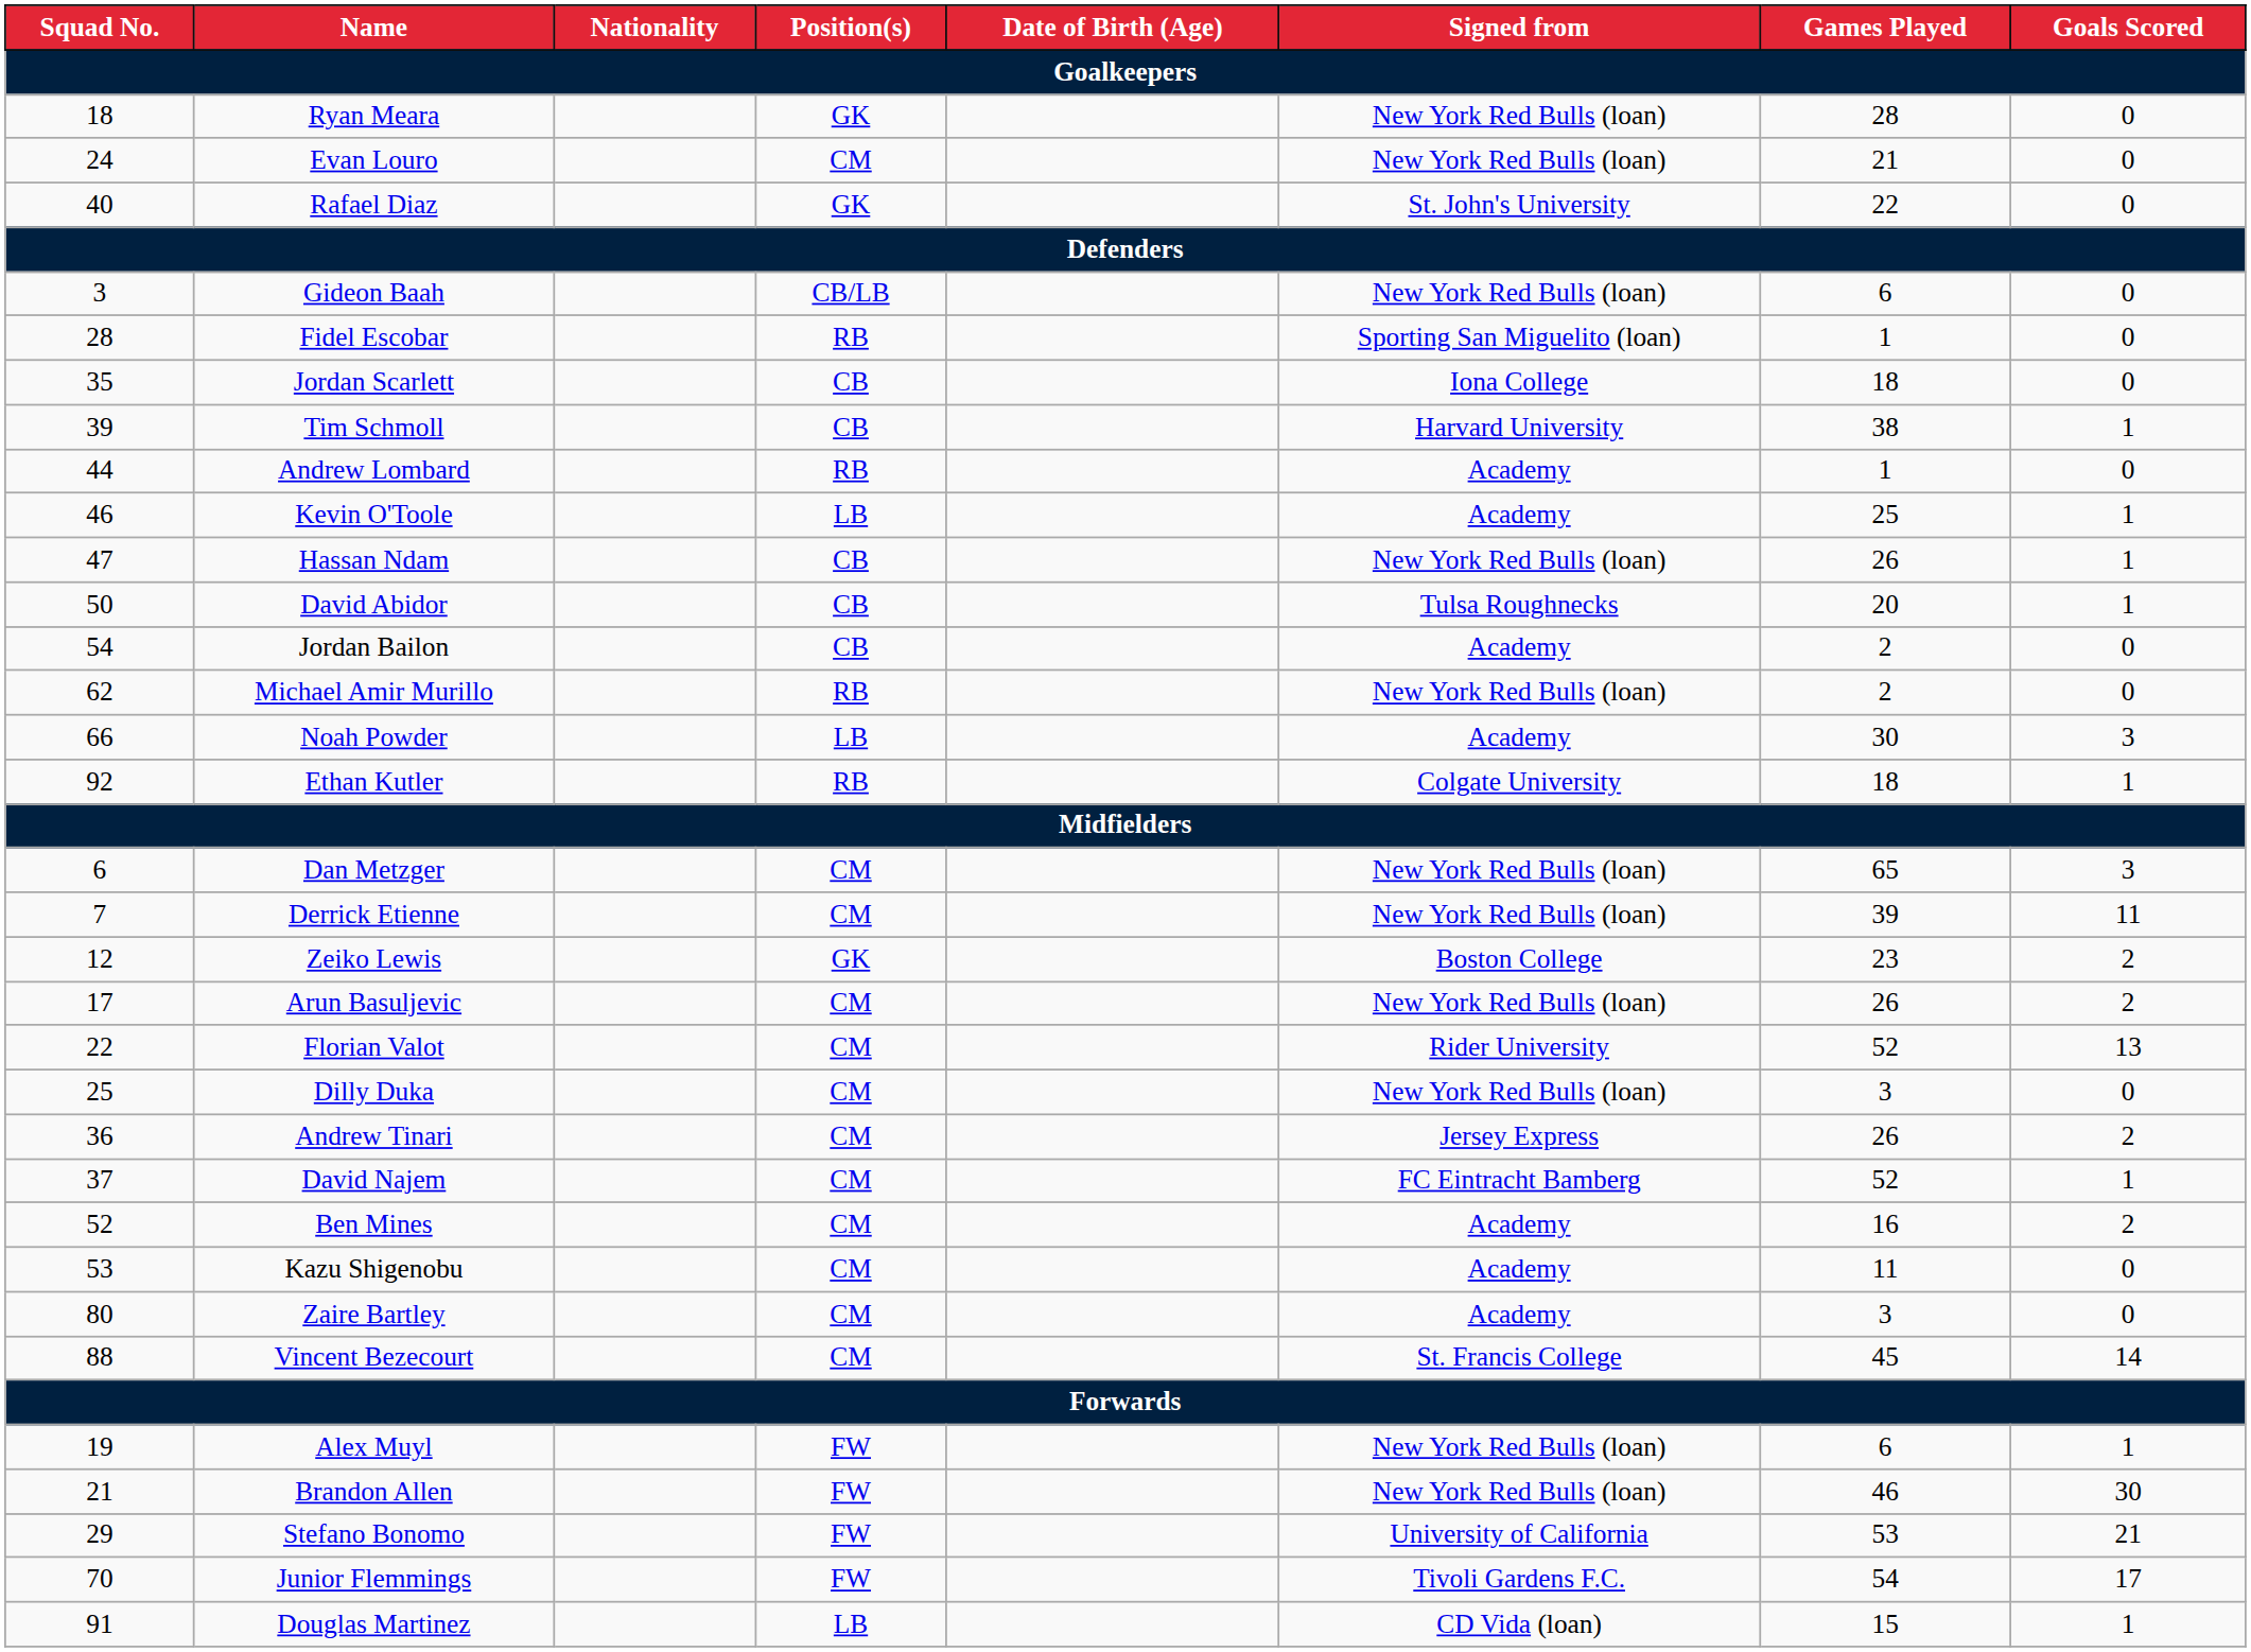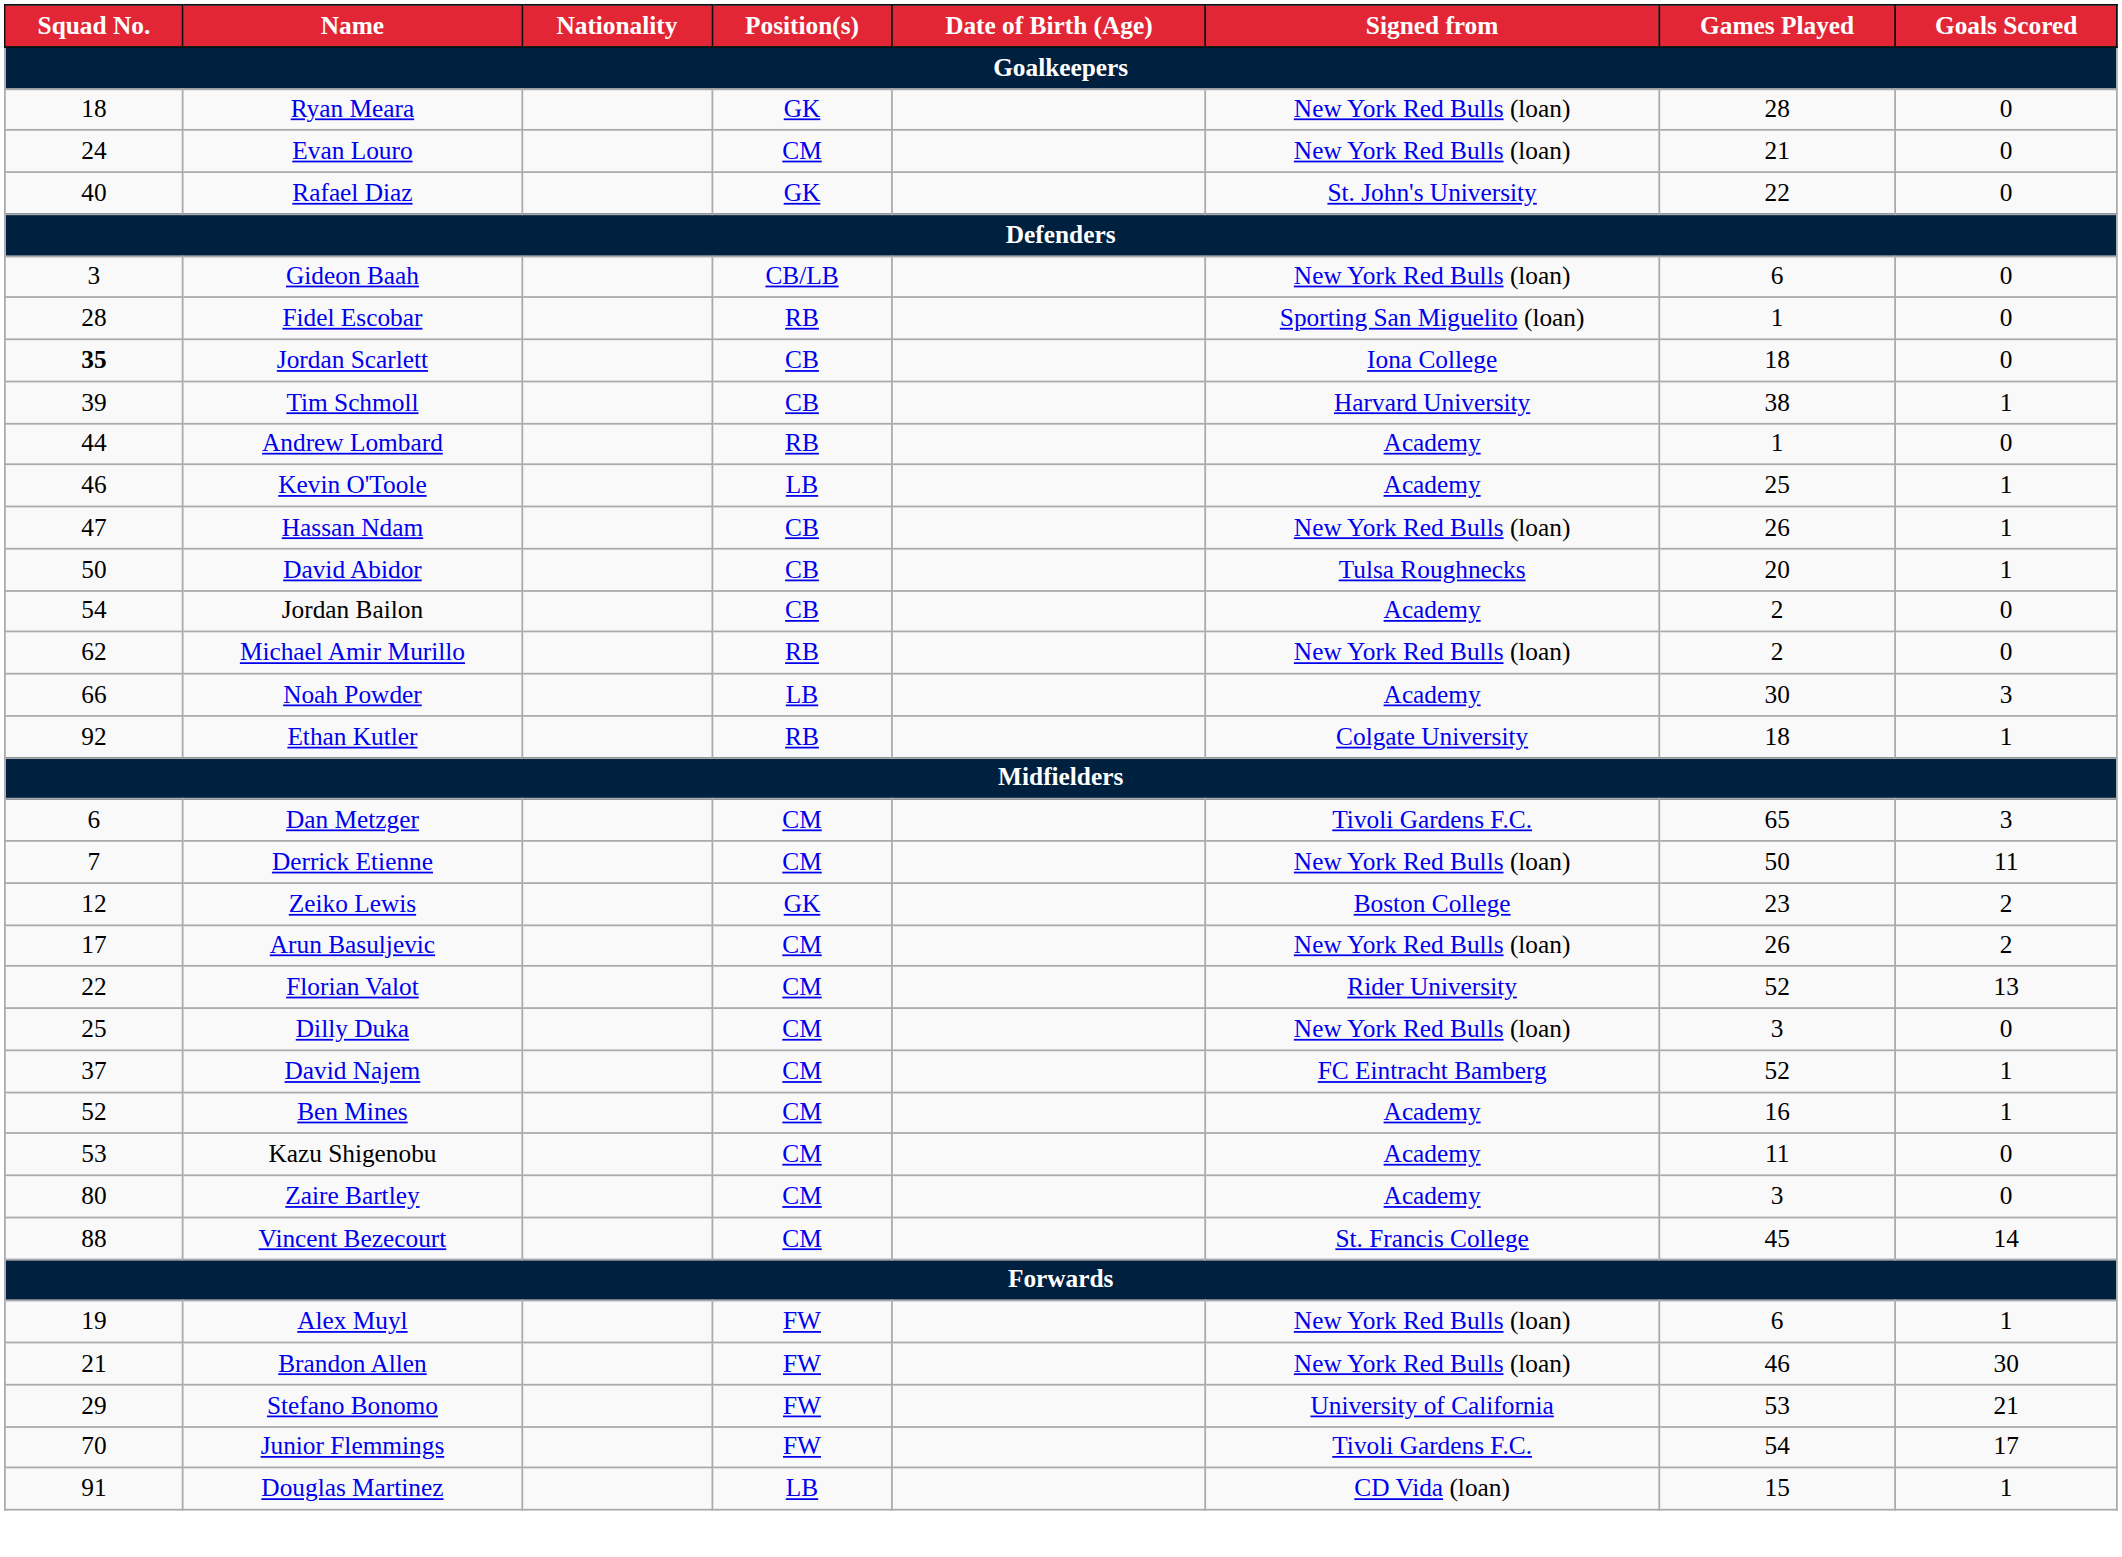Jordan Scarlett | Squad No.: normal -> bold
Dan Metzger | Signed from: New York Red Bulls (loan) -> Tivoli Gardens F.C.
Derrick Etienne | Games Played: 39 -> 50
- row: 36 | Andrew Tinari | CM | Jersey Express | 26 | 2
Ben Mines | Goals Scored: 2 -> 1
